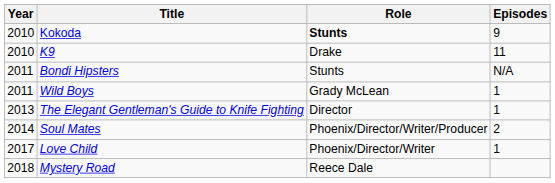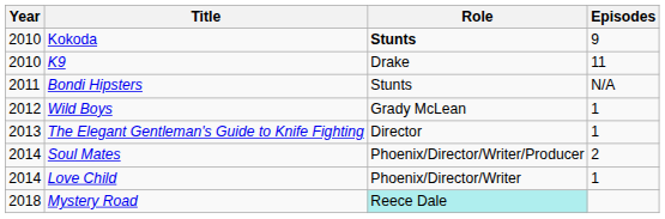Wild Boys | Year: 2011 -> 2012
Love Child | Year: 2017 -> 2014
Mystery Road | Role: no background -> paleturquoise background
